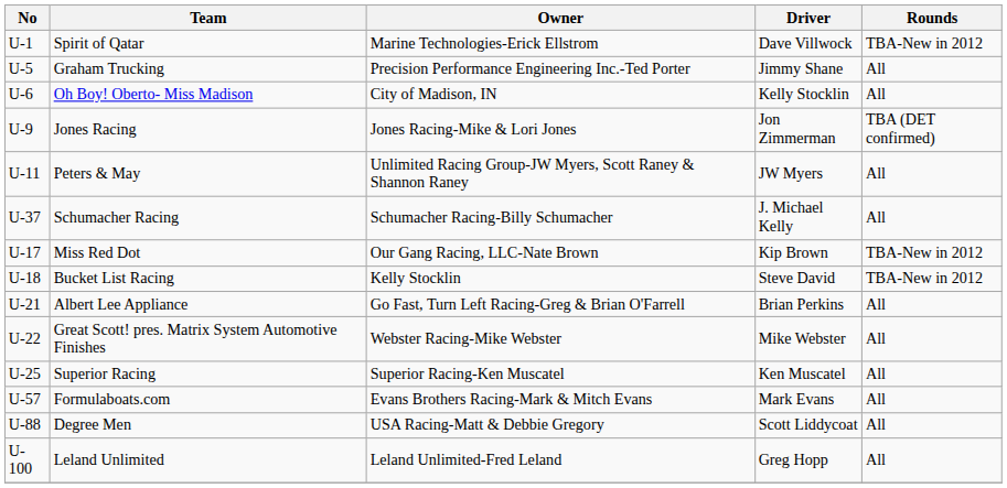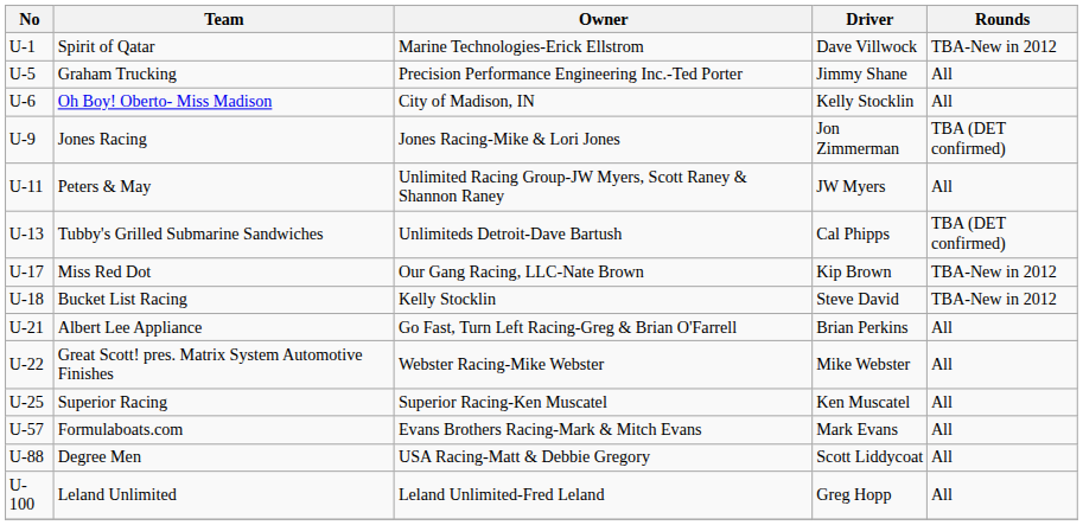- row: U-37 | Schumacher Racing | Schumacher Racing-Billy Schumacher | J. Michael Kelly | All
+ row: U-13 | Tubby's Grilled Submarine Sandwiches | Unlimiteds Detroit-Dave Bartush | Cal Phipps | TBA (DET confirmed)
